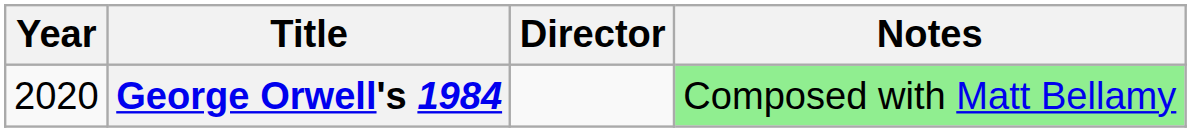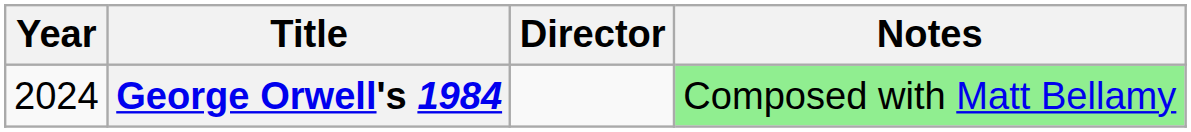George Orwell's 1984 | Year: 2020 -> 2024
